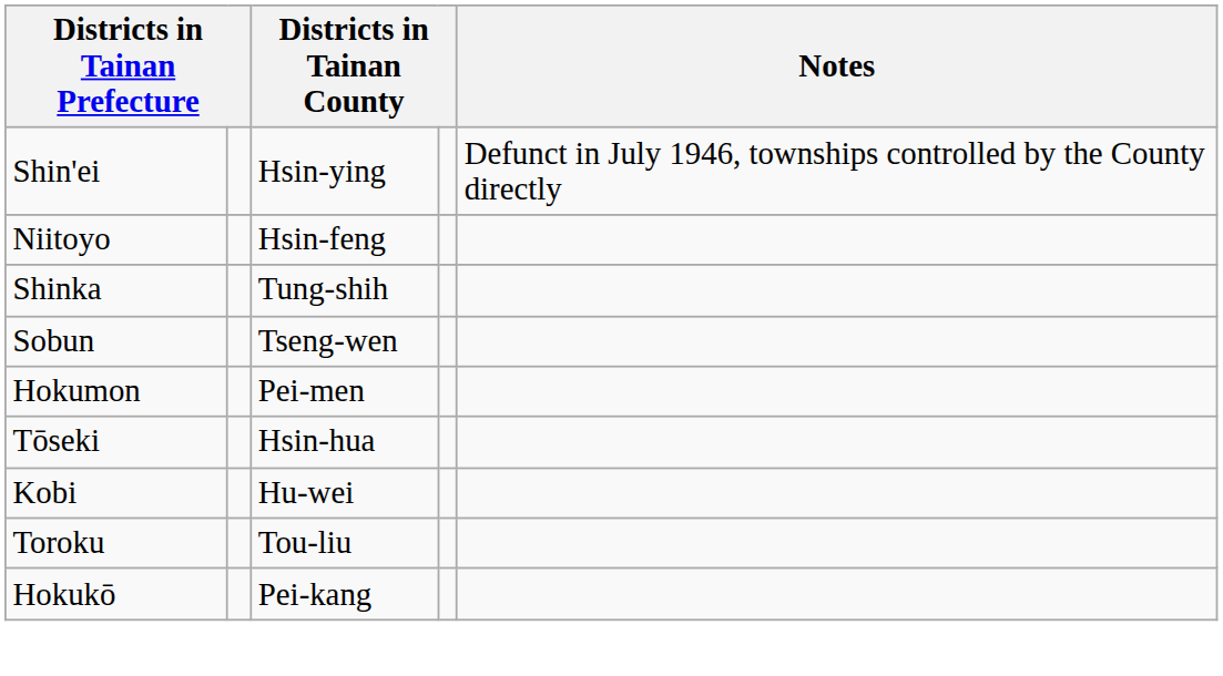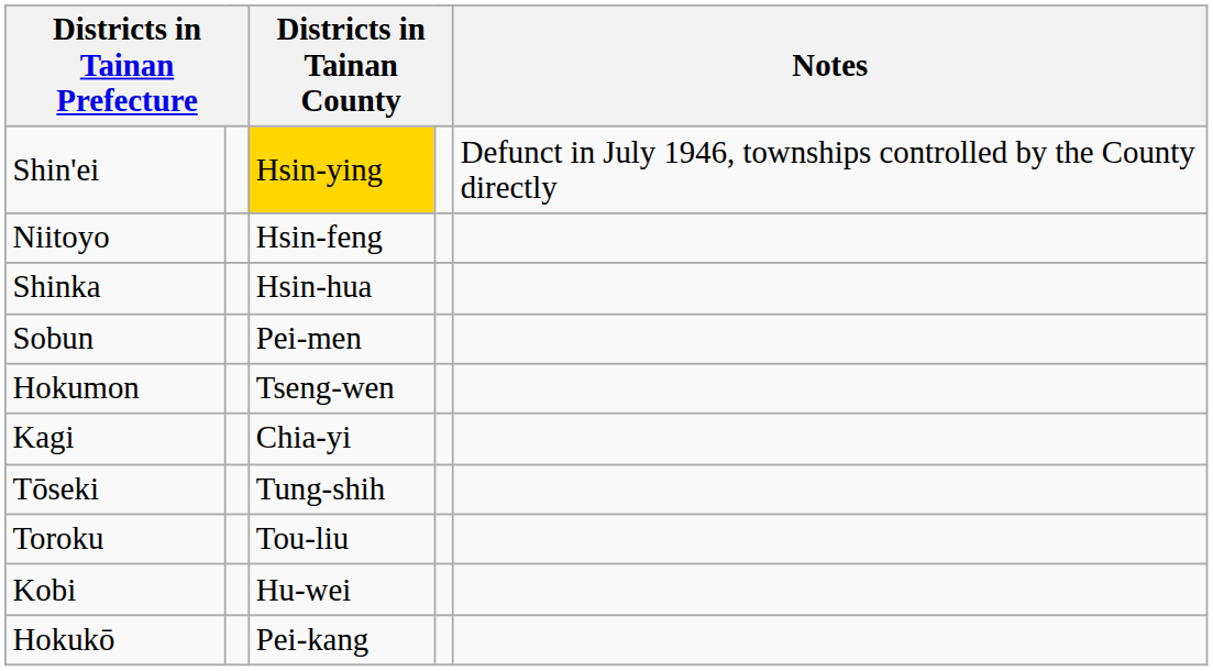Shin'ei | column 3: no background -> gold background
Shinka | column 3: Tung-shih -> Hsin-hua
Sobun | column 3: Tseng-wen -> Pei-men
Hokumon | column 3: Pei-men -> Tseng-wen
+ row: Kagi | Chia-yi
Tōseki | column 3: Hsin-hua -> Tung-shih
rows swapped: Toroku <-> Kobi
